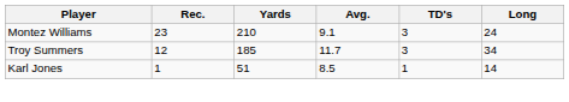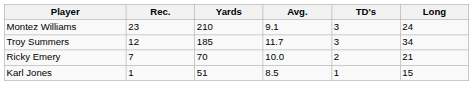+ row: Ricky Emery | 7 | 70 | 10.0 | 2 | 21
Karl Jones | Long: 14 -> 15
